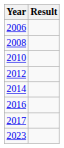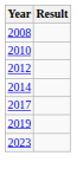- row: 2006
- row: 2016
+ row: 2019
